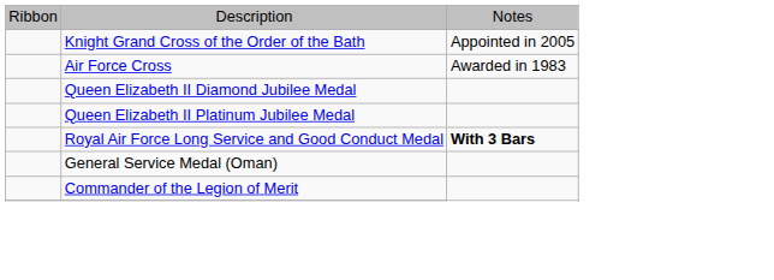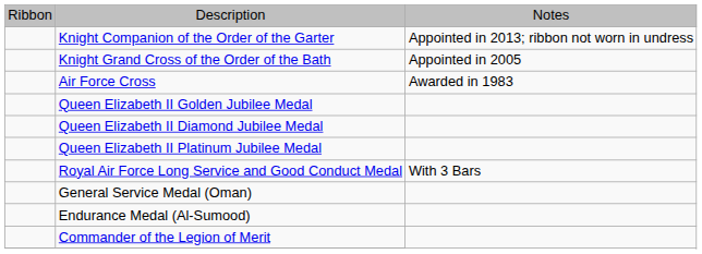+ row: Knight Companion of the Order of the Garter | Appointed in 2013; ribbon not worn in undress
+ row: Queen Elizabeth II Golden Jubilee Medal
Royal Air Force Long Service and Good Conduct Medal | column 3: bold -> normal
+ row: Endurance Medal (Al-Sumood)
